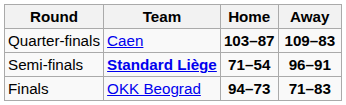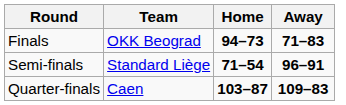rows swapped: Quarter-finals <-> Finals
Semi-finals | Team: bold -> normal
